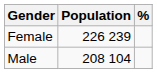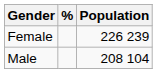columns swapped: Population <-> %
